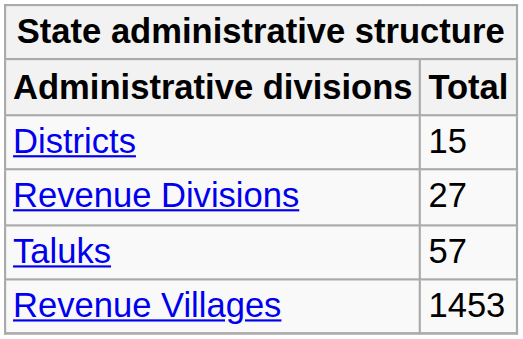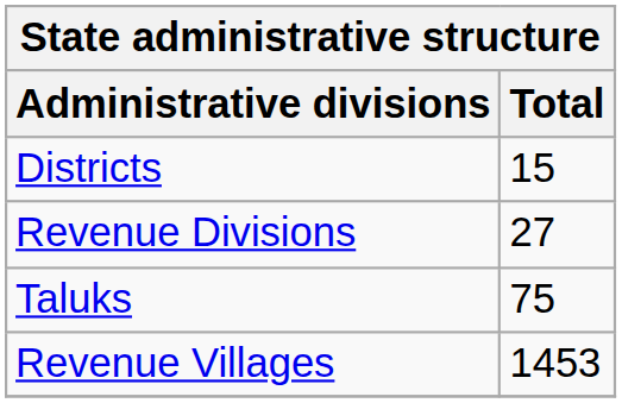Taluks | Total: 57 -> 75
